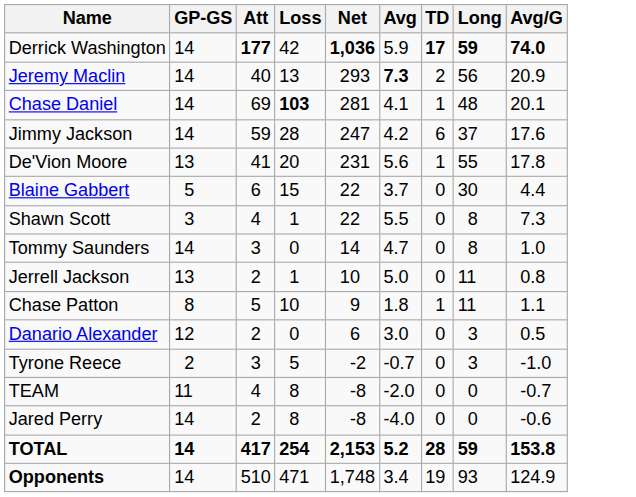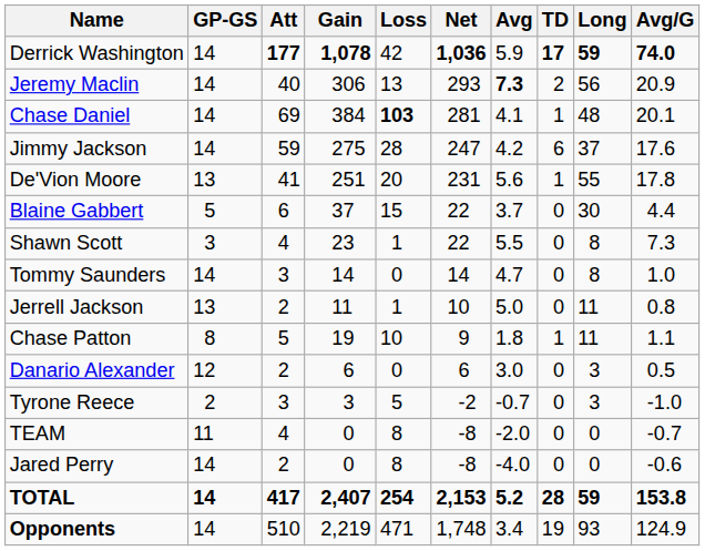+ column: Gain | 1,078 | 306 | 384 | 275 | 251 | 37 | 23 | 14 | 11 | 19 | 6 | 3 | 0 | 0 | 2,407 | 2,219
